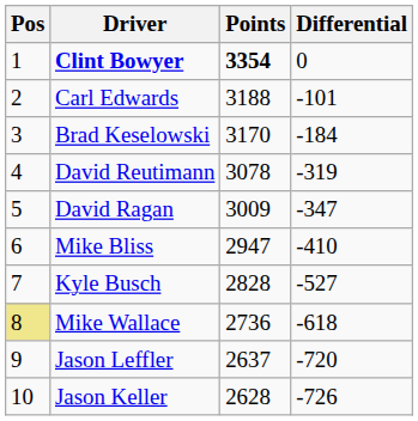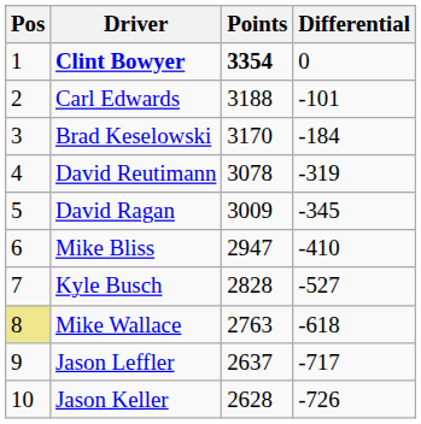David Ragan | Differential: -347 -> -345
Mike Wallace | Points: 2736 -> 2763
Jason Leffler | Differential: -720 -> -717
